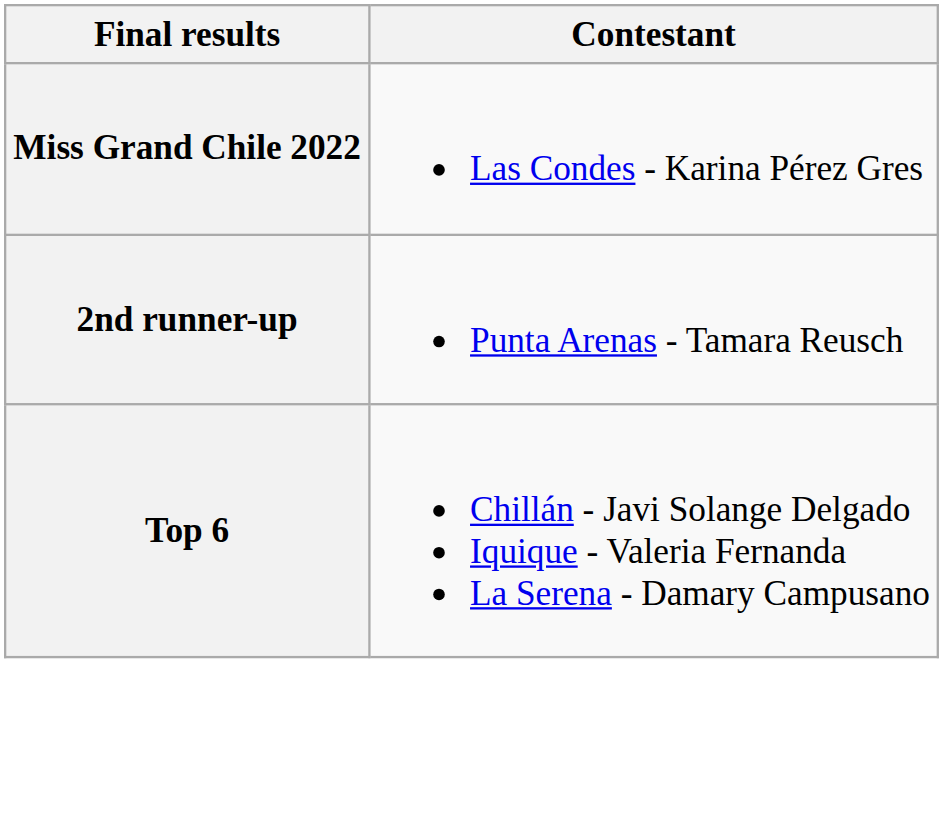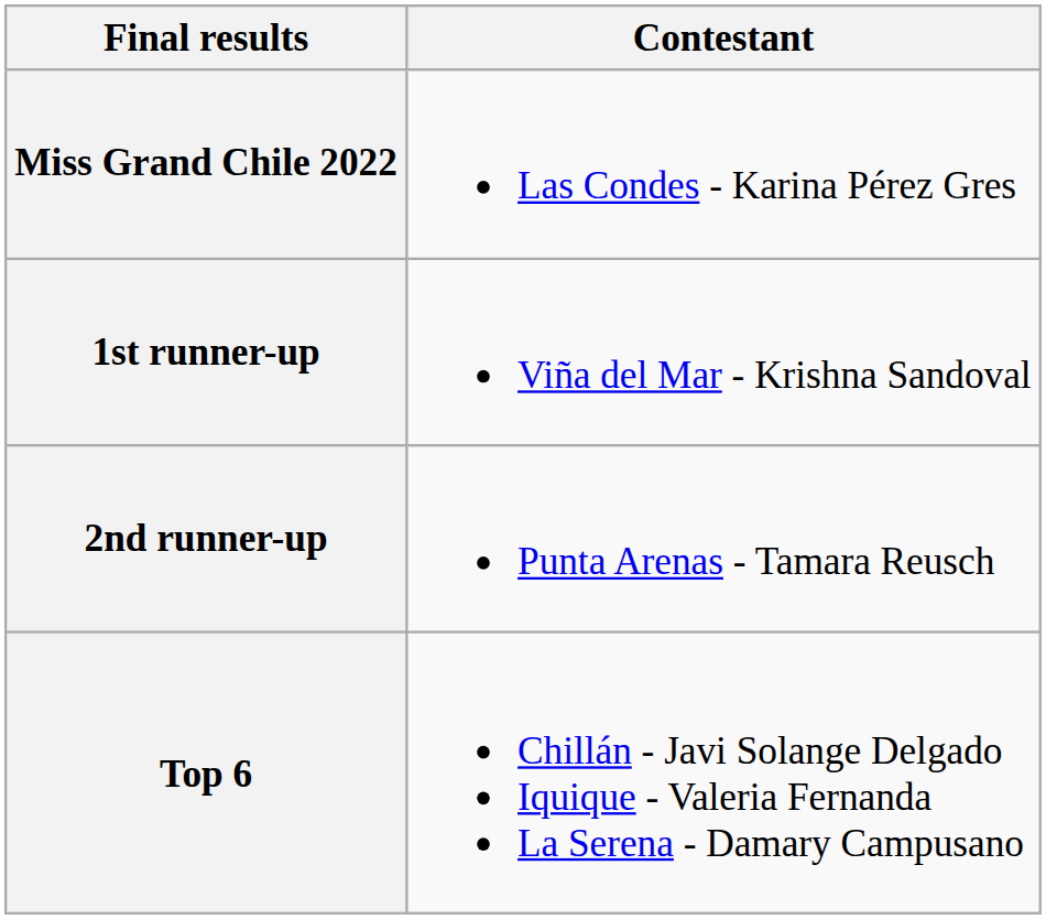+ row: 1st runner-up | Viña del Mar - Krishna Sandoval
